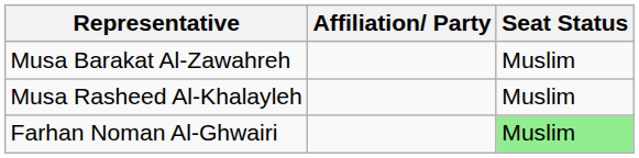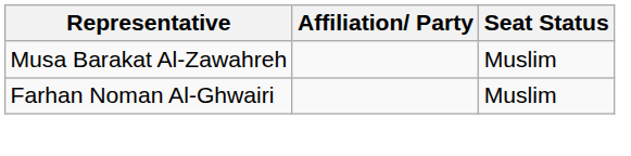- row: Musa Rasheed Al-Khalayleh | Muslim
Farhan Noman Al-Ghwairi | Seat Status: lightgreen background -> no background
